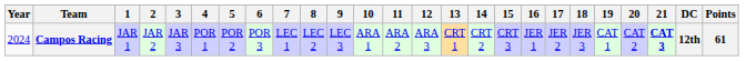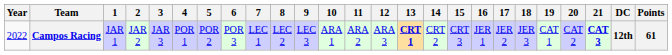Campos Racing | Year: 2024 -> 2022
Campos Racing | 13: normal -> bold
